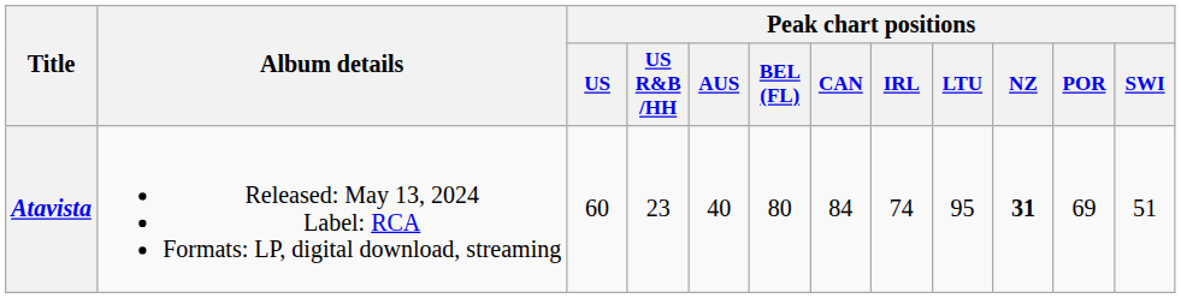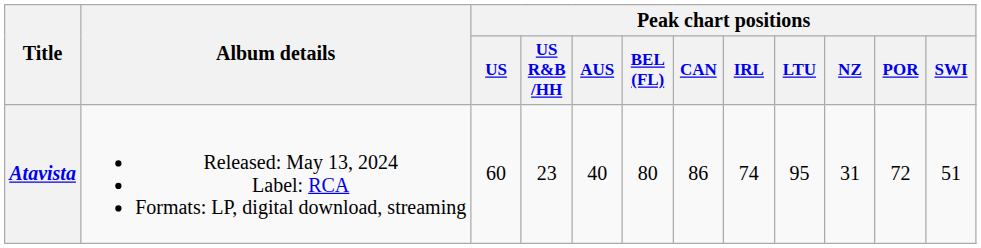Atavista | Peak chart positions / CAN: 84 -> 86
Atavista | Peak chart positions / NZ: bold -> normal
Atavista | Peak chart positions / POR: 69 -> 72
